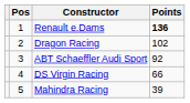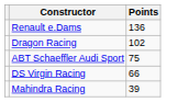- column: Pos | 1 | 2 | 3 | 4 | 5
Renault e.Dams | Points: bold -> normal
ABT Schaeffler Audi Sport | Points: 92 -> 75
